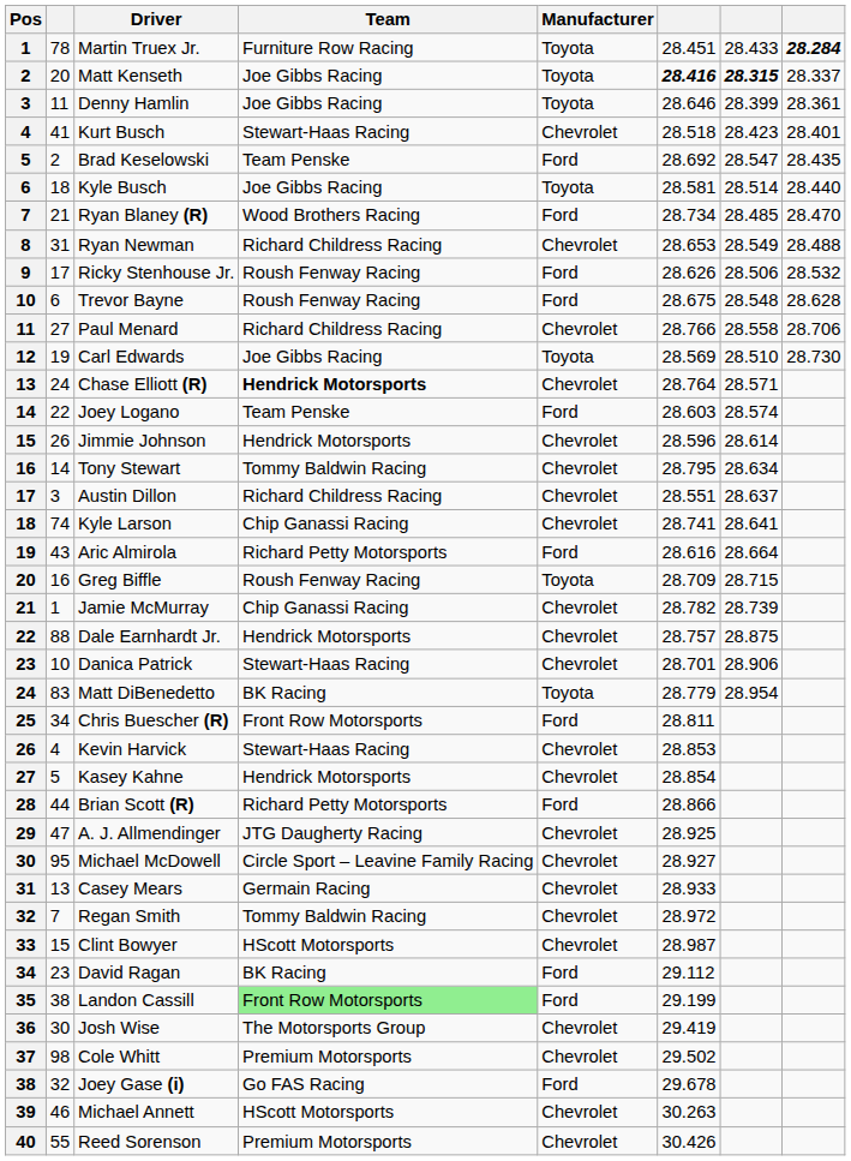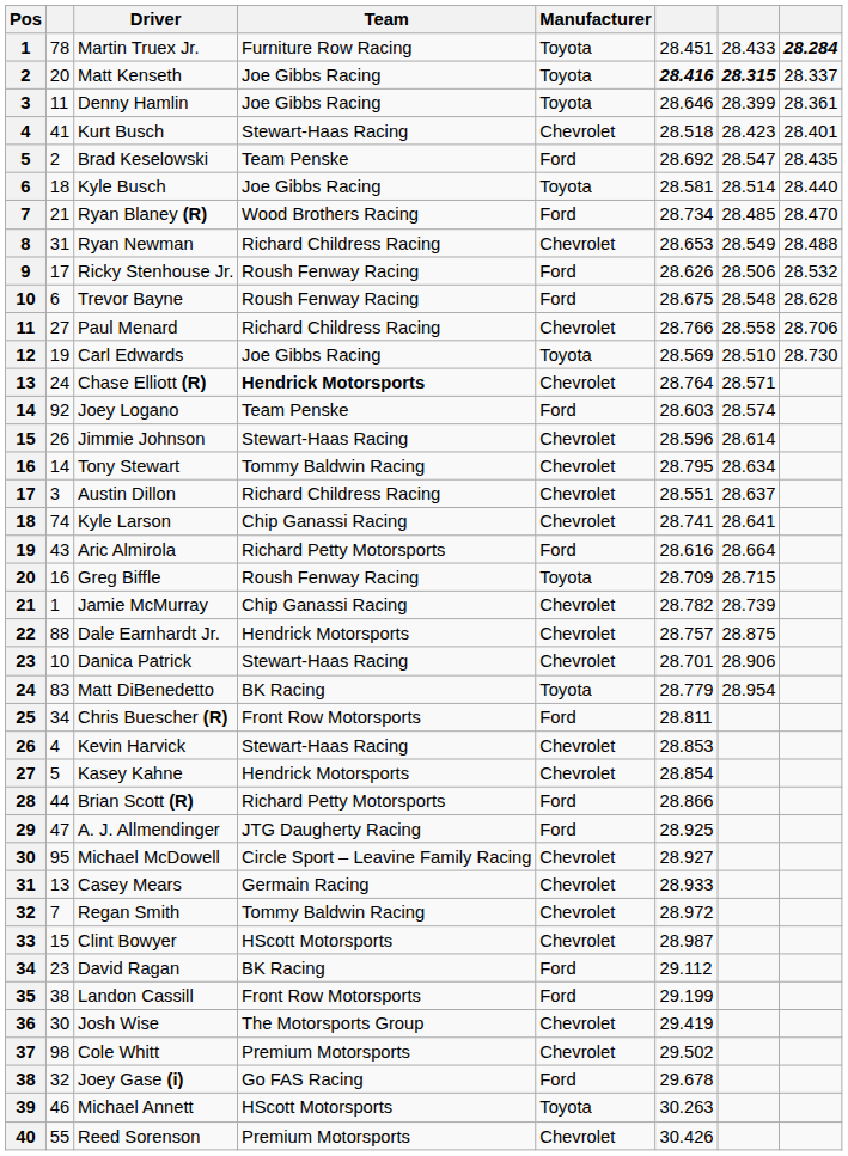Joey Logano | column 2: 22 -> 92
Jimmie Johnson | Team: Hendrick Motorsports -> Stewart-Haas Racing
A. J. Allmendinger | Manufacturer: Chevrolet -> Ford
Landon Cassill | Team: lightgreen background -> no background
Michael Annett | Manufacturer: Chevrolet -> Toyota
